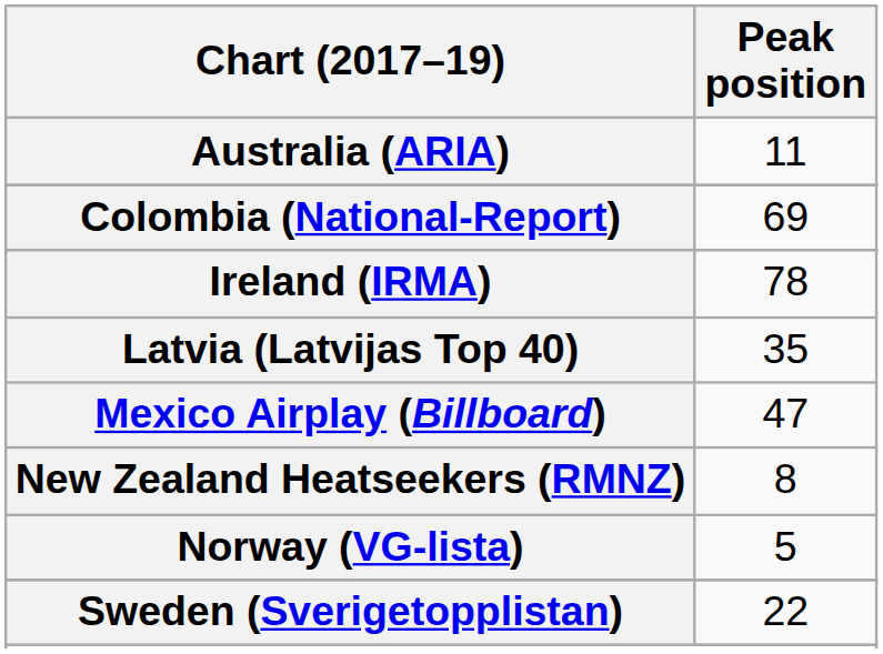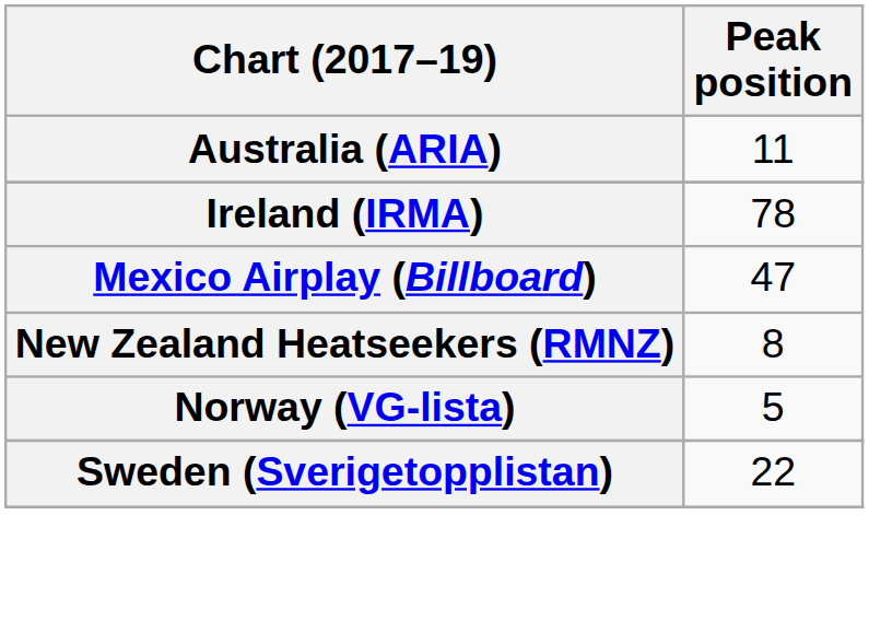- row: Colombia (National-Report) | 69
- row: Latvia (Latvijas Top 40) | 35
